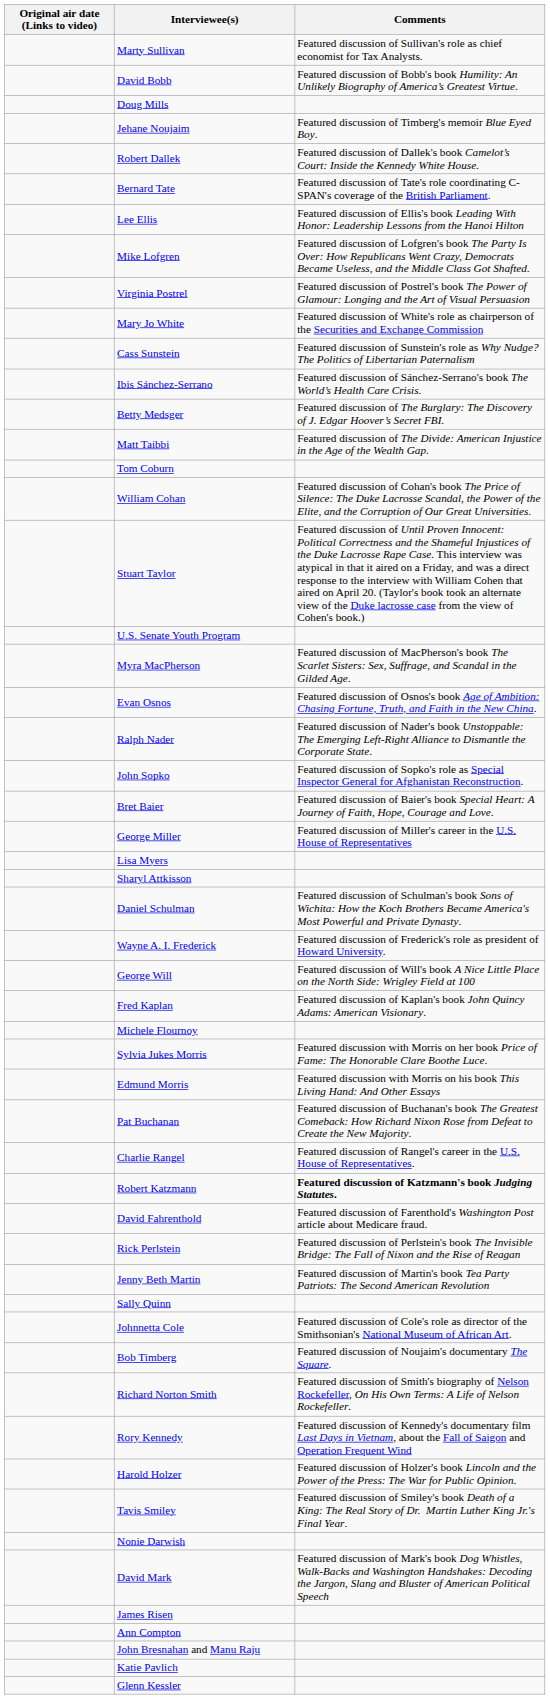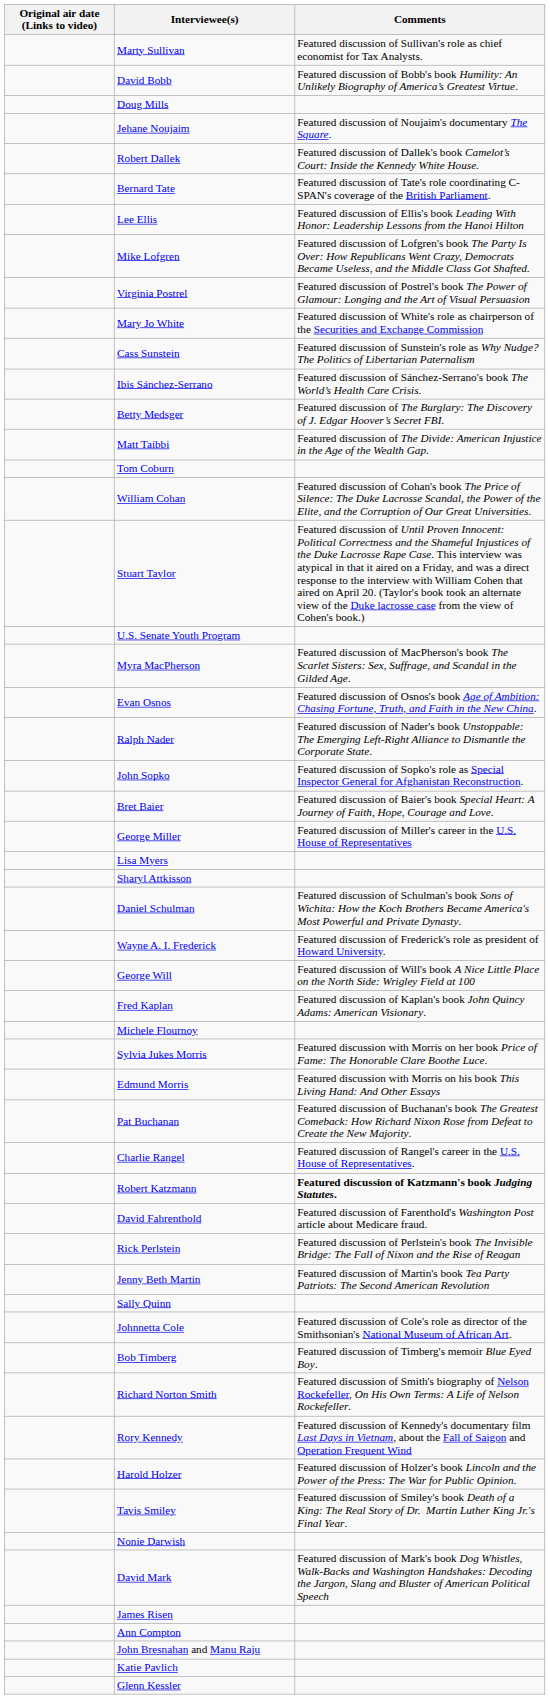Jehane Noujaim | Comments: Featured discussion of Timberg's memoir Blue Eyed Boy. -> Featured discussion of Noujaim's documentary The Square.
Bob Timberg | Comments: Featured discussion of Noujaim's documentary The Square. -> Featured discussion of Timberg's memoir Blue Eyed Boy.
